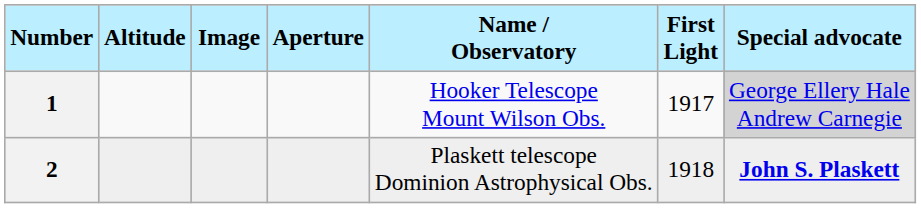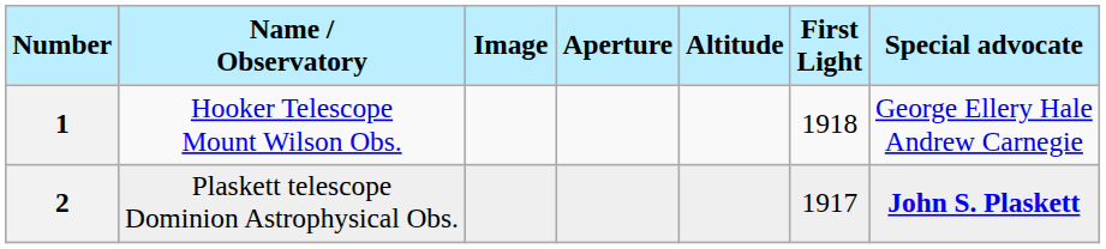columns swapped: Name / Observatory <-> Altitude
1 | First Light: 1917 -> 1918
1 | Special advocate: lightgrey background -> no background
2 | First Light: 1918 -> 1917
